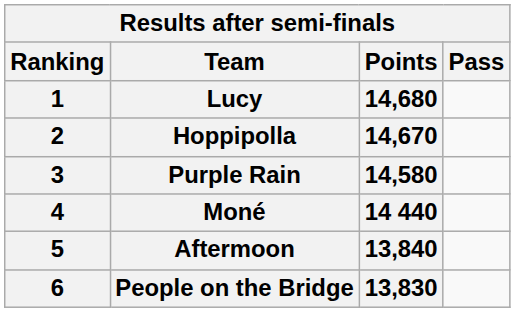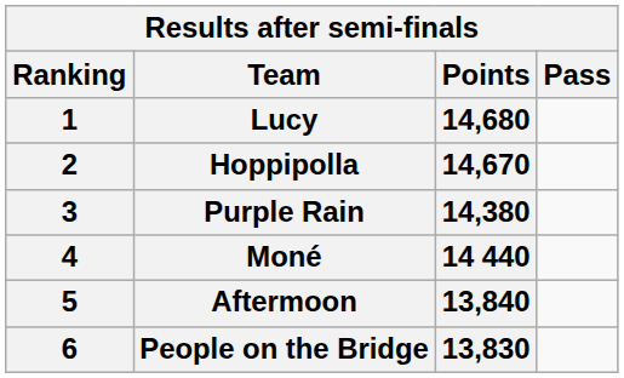Purple Rain | Points: 14,580 -> 14,380
